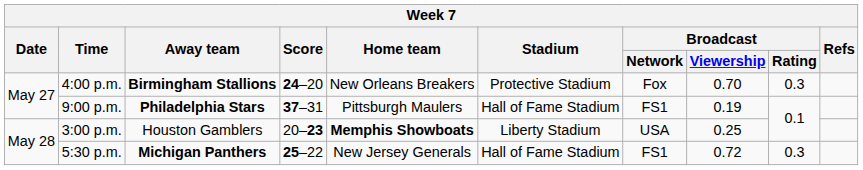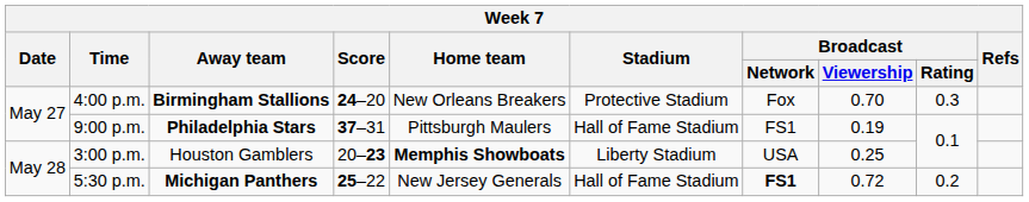5:30 p.m. | Broadcast / Network: normal -> bold
5:30 p.m. | Broadcast / Rating: 0.3 -> 0.2
